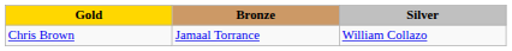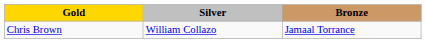columns swapped: Silver <-> Bronze
